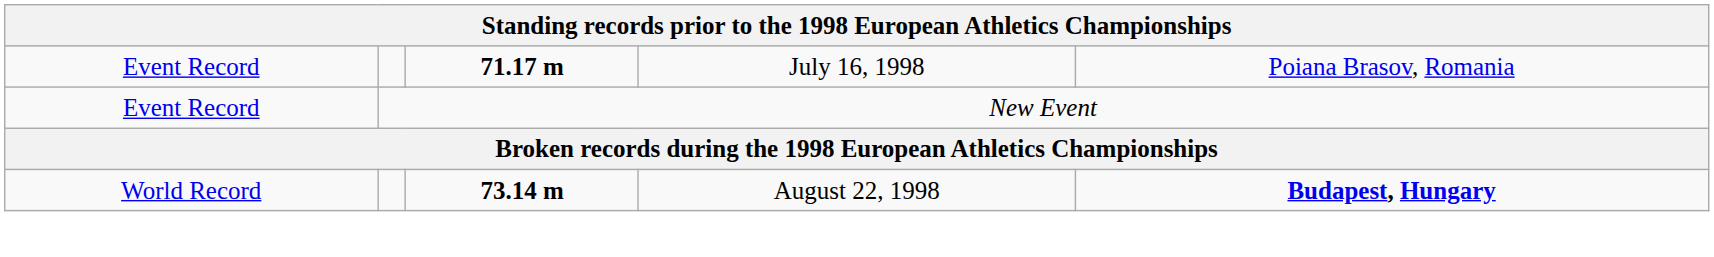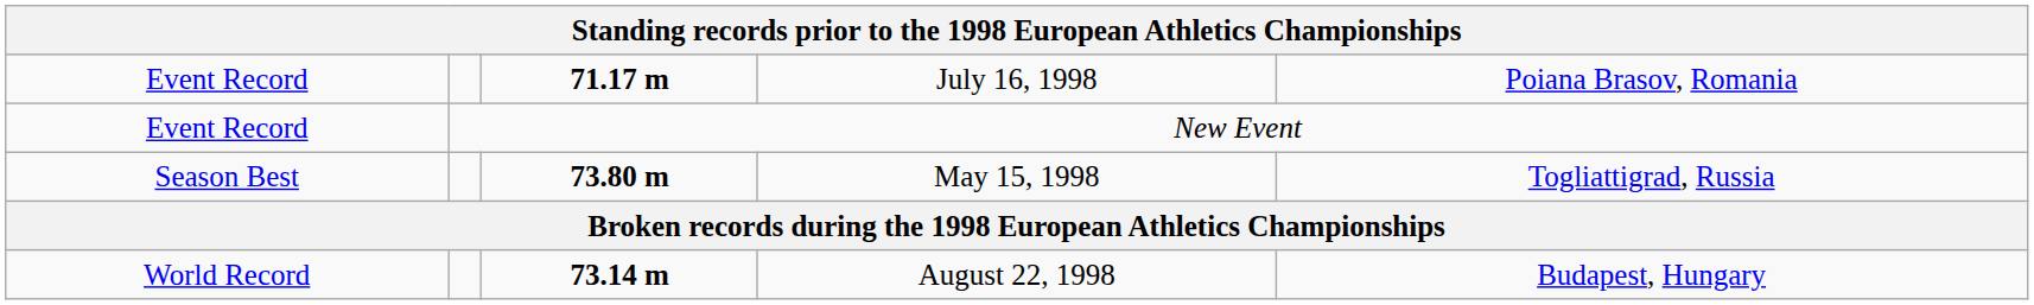+ row: Season Best | 73.80 m | May 15, 1998 | Togliattigrad, Russia
August 22, 1998 | column 5: bold -> normal
